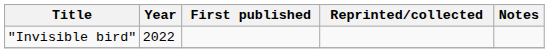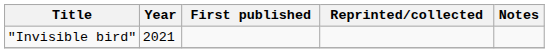"Invisible bird" | Year: 2022 -> 2021
